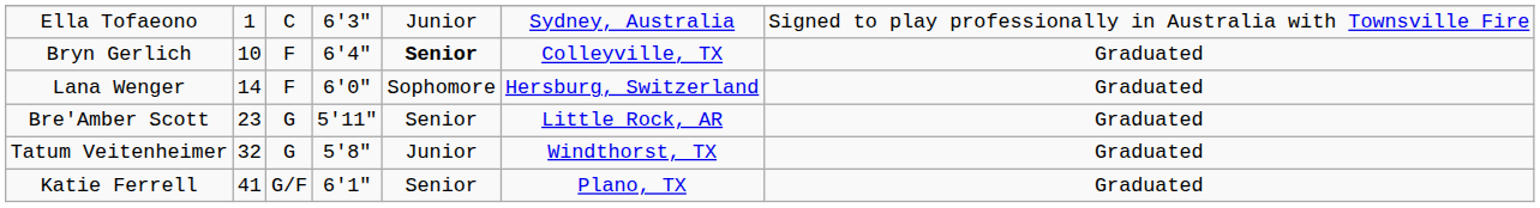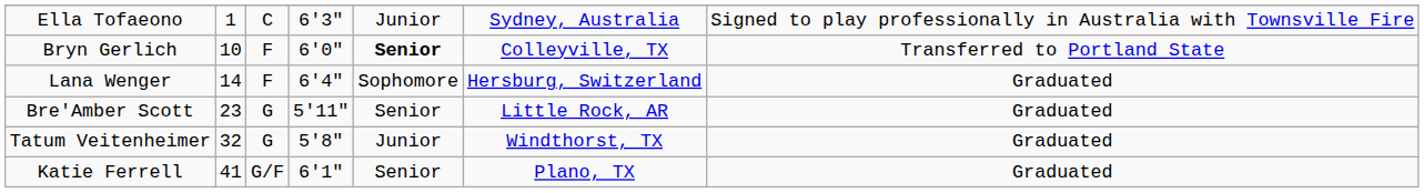Bryn Gerlich | column 4: 6'4" -> 6'0"
Bryn Gerlich | column 7: Graduated -> Transferred to Portland State
Lana Wenger | column 4: 6'0" -> 6'4"
